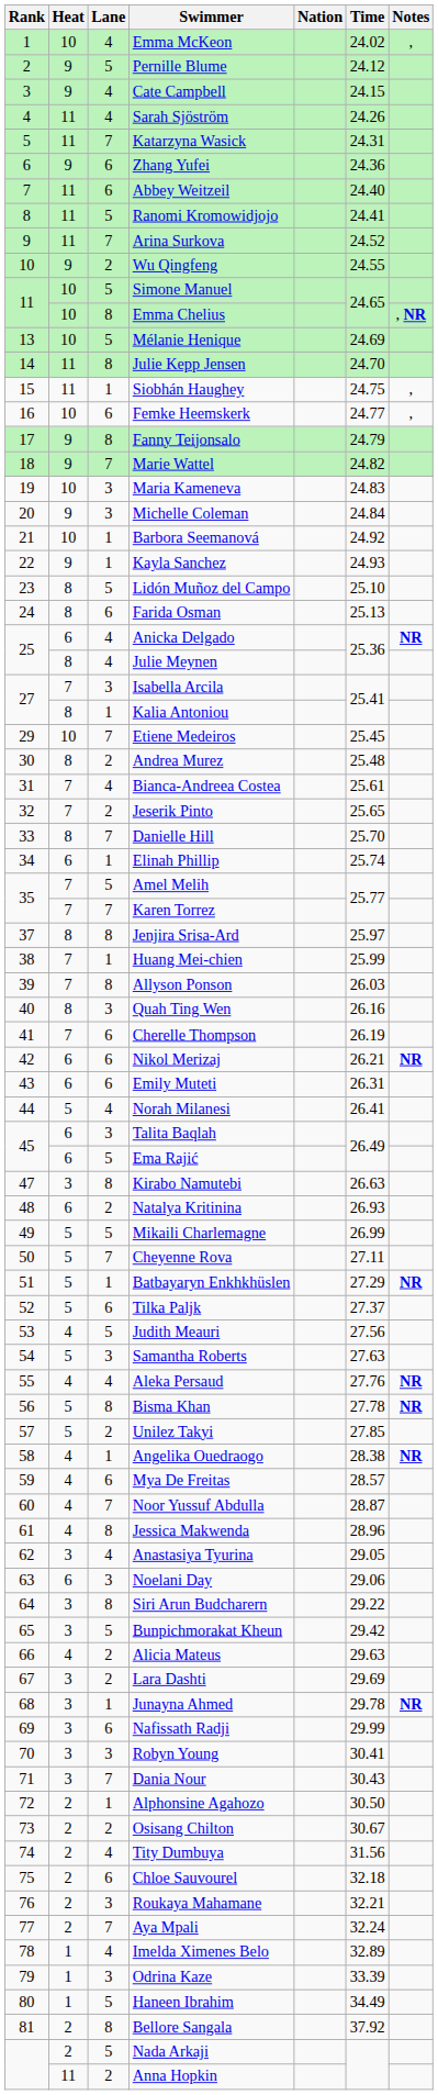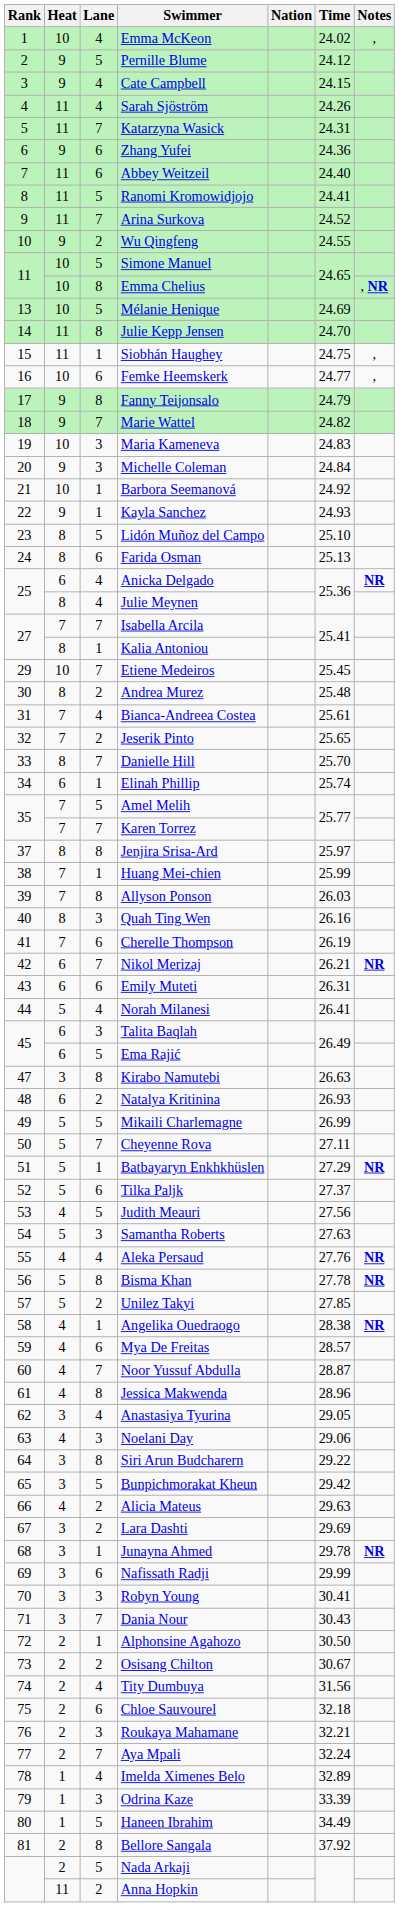Isabella Arcila | Lane: 3 -> 7
Nikol Merizaj | Lane: 6 -> 7
Noelani Day | Heat: 6 -> 4
